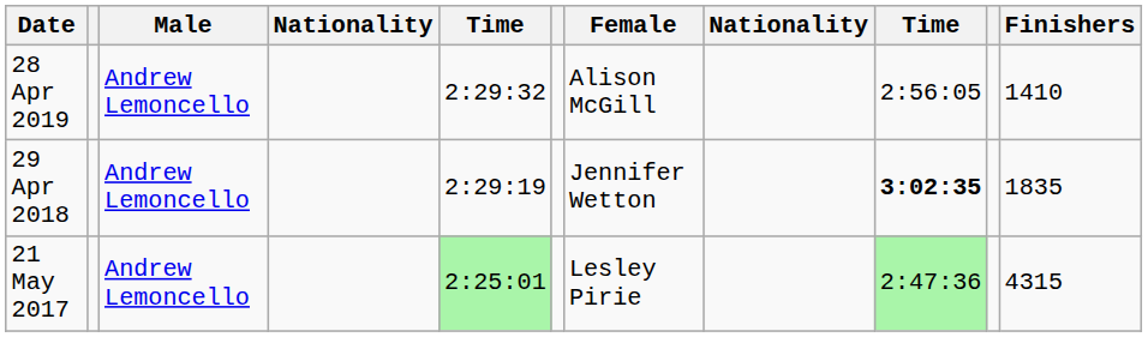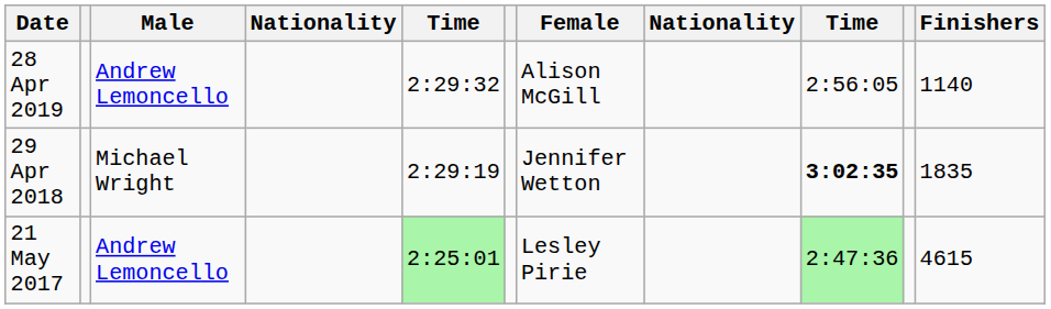28 Apr 2019 | Finishers: 1410 -> 1140
29 Apr 2018 | Male: Andrew Lemoncello -> Michael Wright
21 May 2017 | Finishers: 4315 -> 4615
